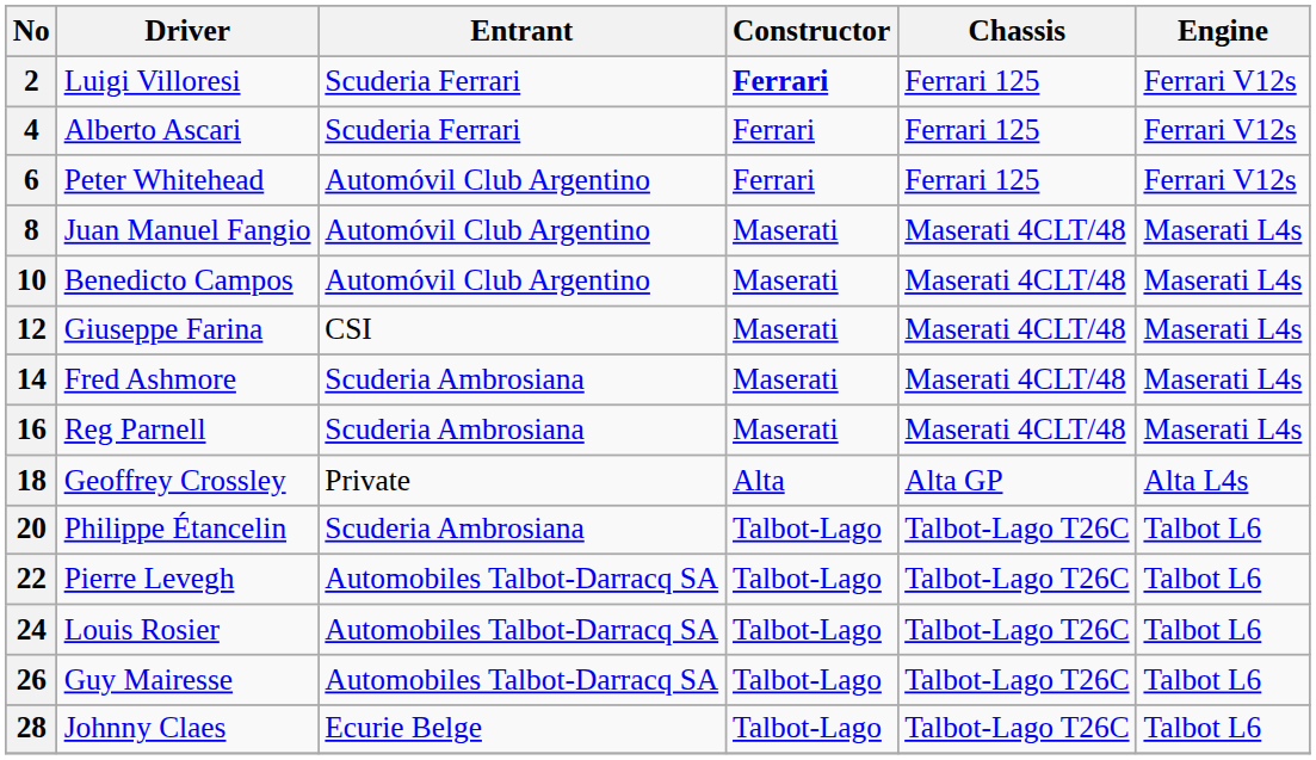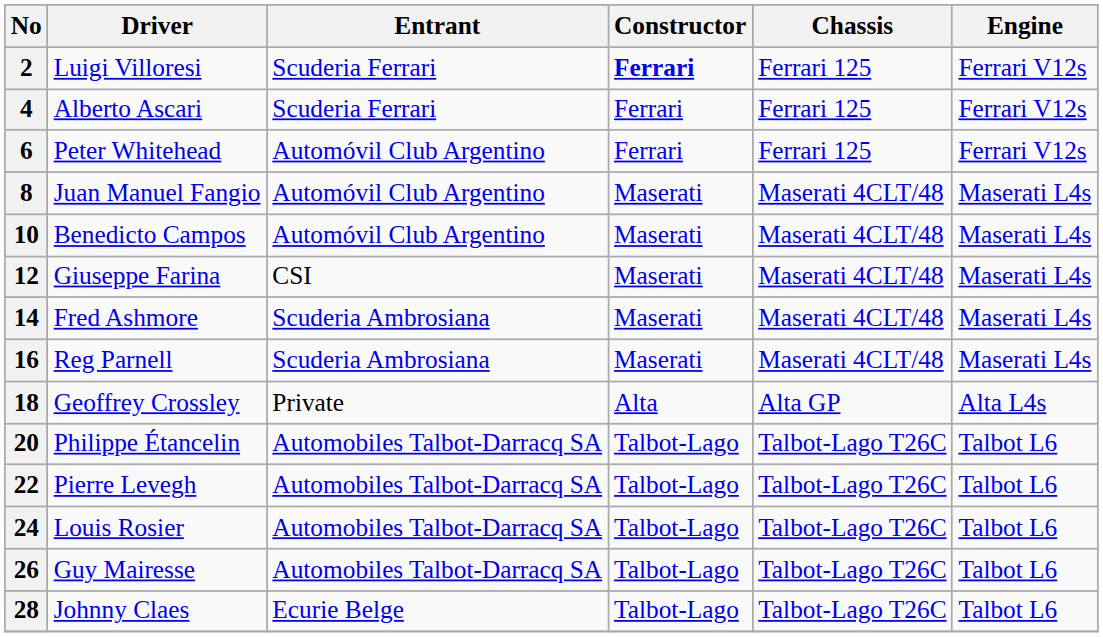20 | Entrant: Scuderia Ambrosiana -> Automobiles Talbot-Darracq SA
